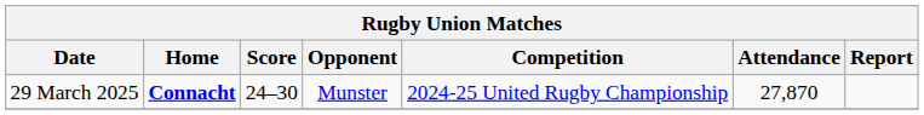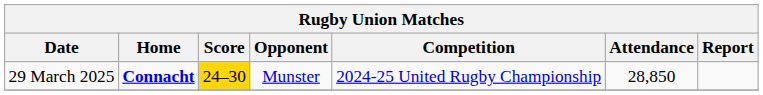29 March 2025 | Score: no background -> gold background
29 March 2025 | Attendance: 27,870 -> 28,850
